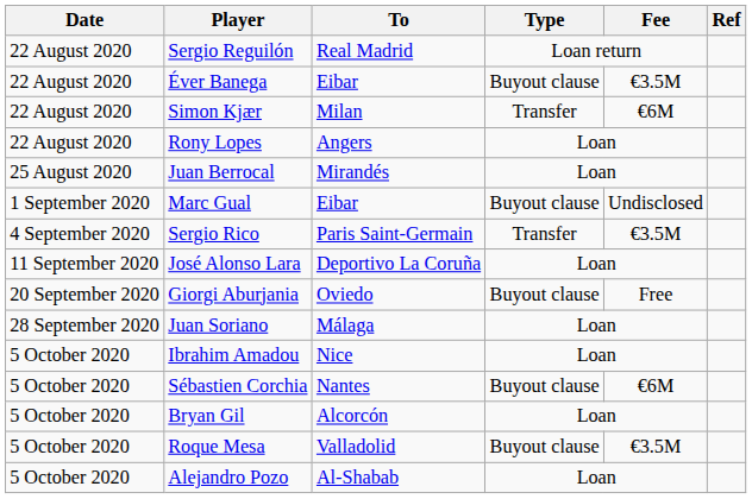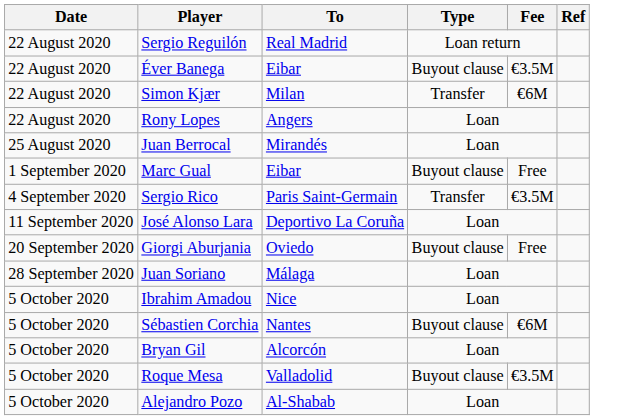Marc Gual | Fee: Undisclosed -> Free
